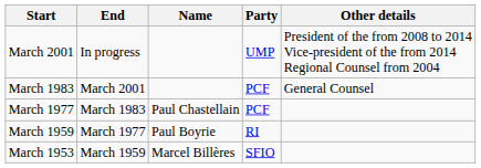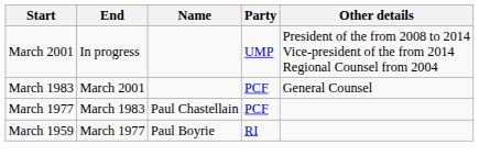- row: March 1953 | March 1959 | Marcel Billères | SFIO
